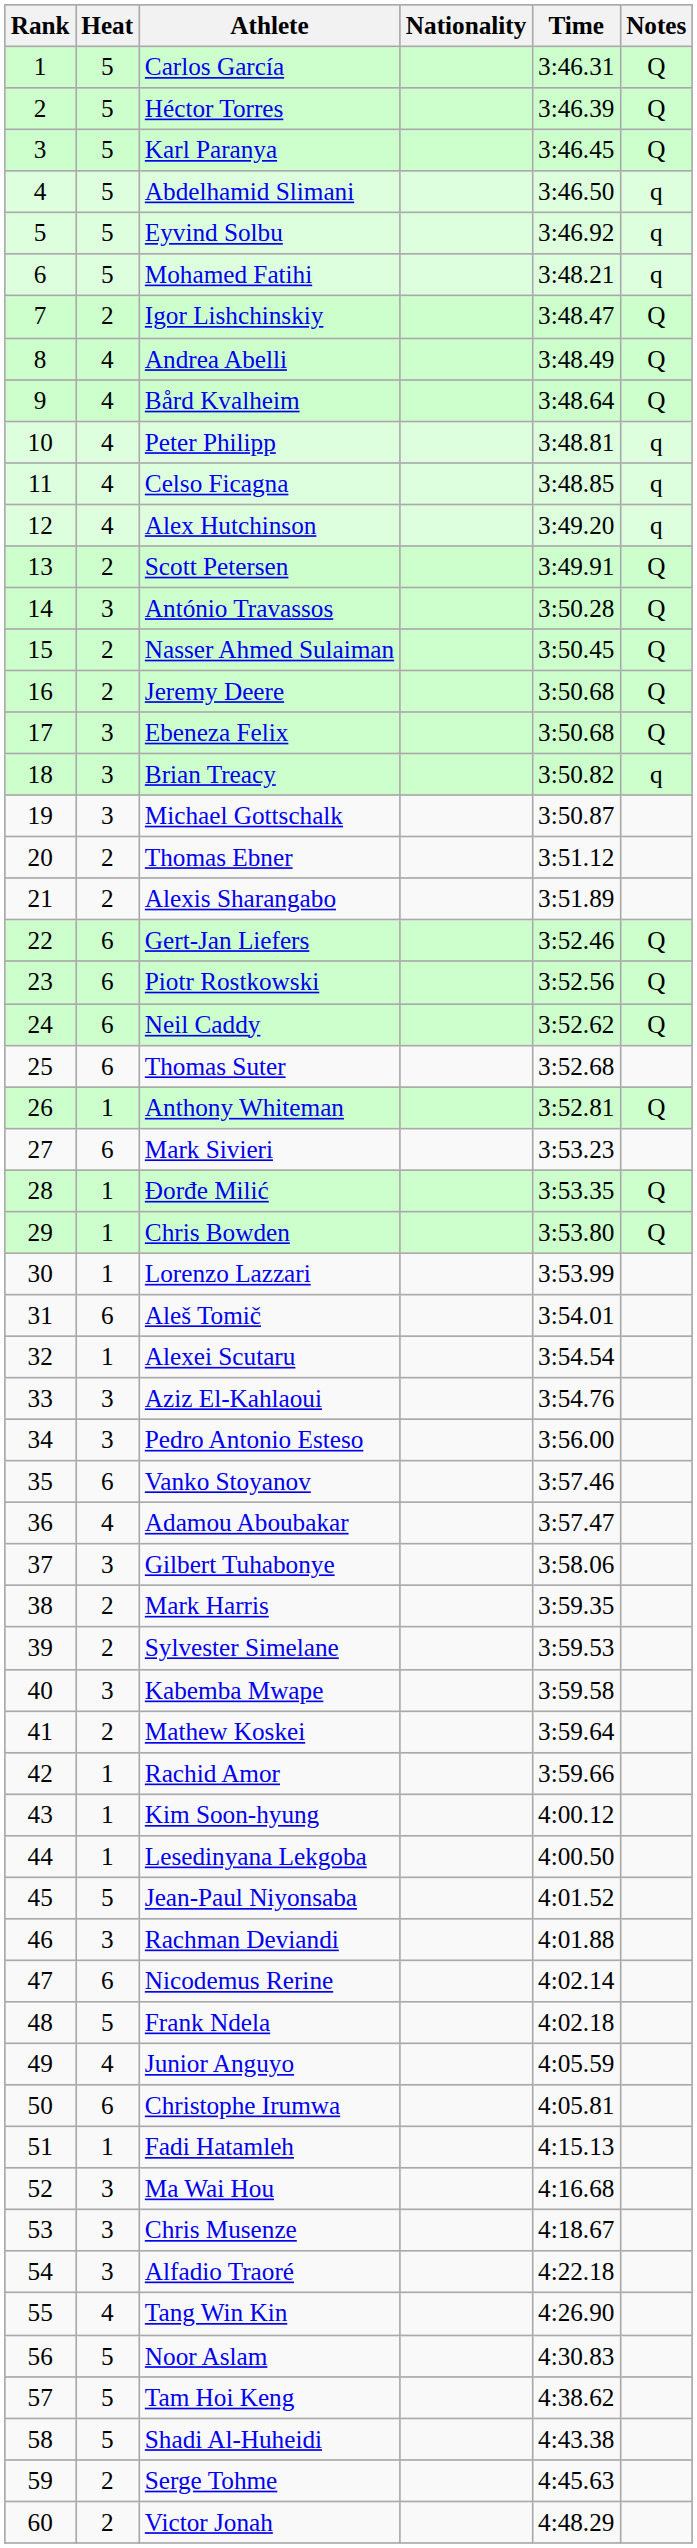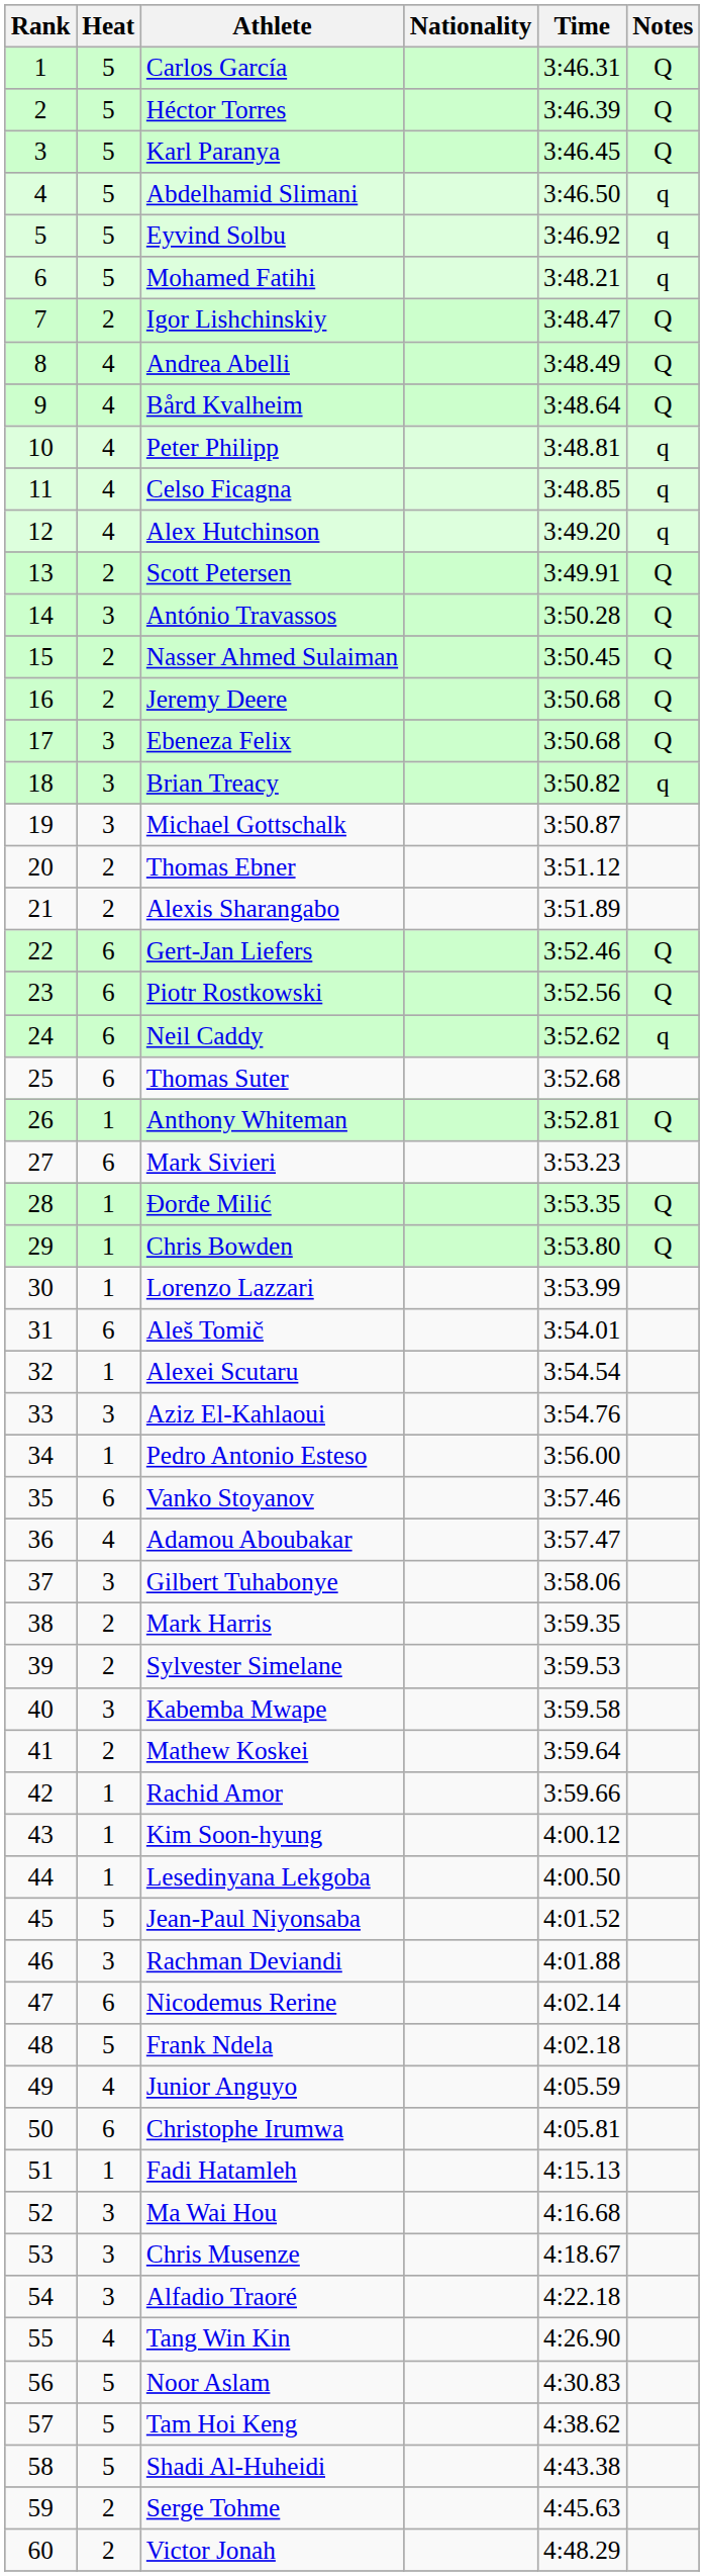Neil Caddy | Notes: Q -> q
Pedro Antonio Esteso | Heat: 3 -> 1
